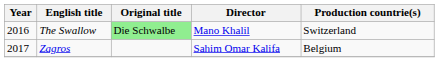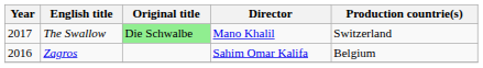The Swallow | Year: 2016 -> 2017
Zagros | Year: 2017 -> 2016
